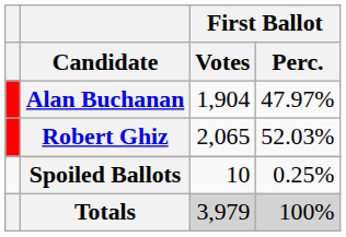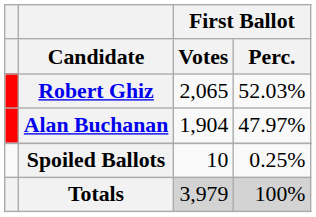rows swapped: Robert Ghiz <-> Alan Buchanan
